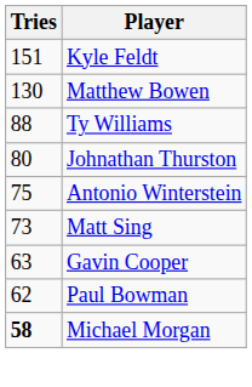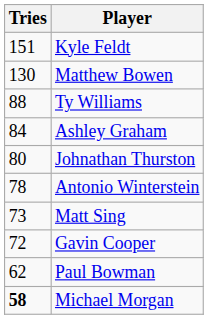+ row: 84 | Ashley Graham
Antonio Winterstein | Tries: 75 -> 78
Gavin Cooper | Tries: 63 -> 72
